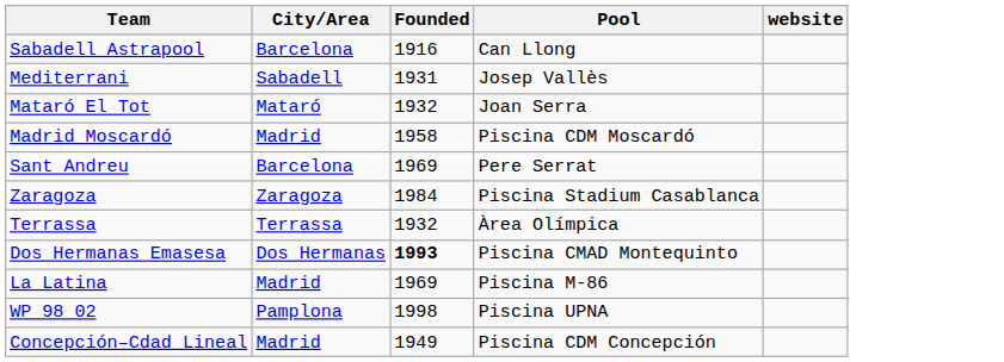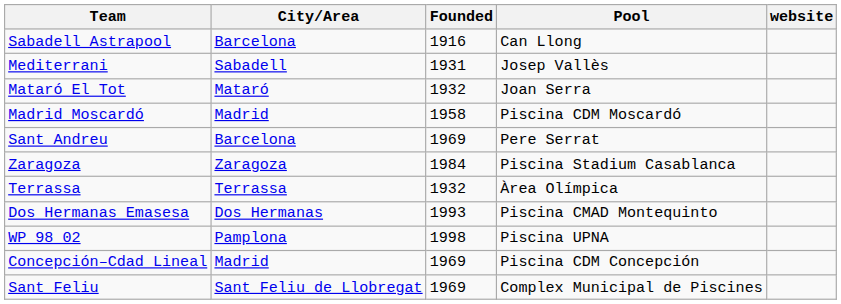Dos Hermanas Emasesa | Founded: bold -> normal
- row: La Latina | Madrid | 1969 | Piscina M-86
Concepción–Cdad Lineal | Founded: 1949 -> 1969
+ row: Sant Feliu | Sant Feliu de Llobregat | 1969 | Complex Municipal de Piscines
